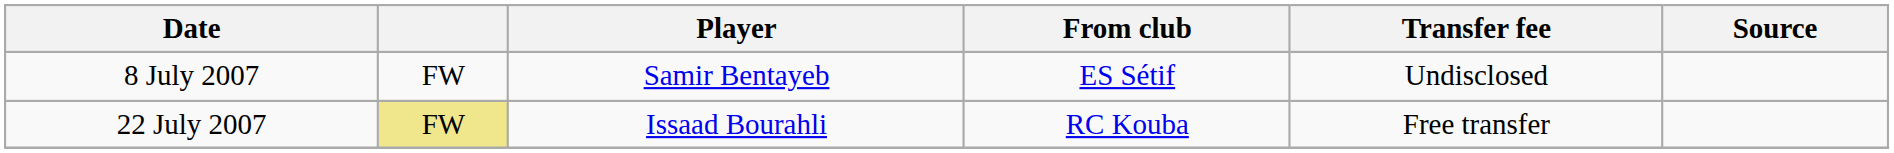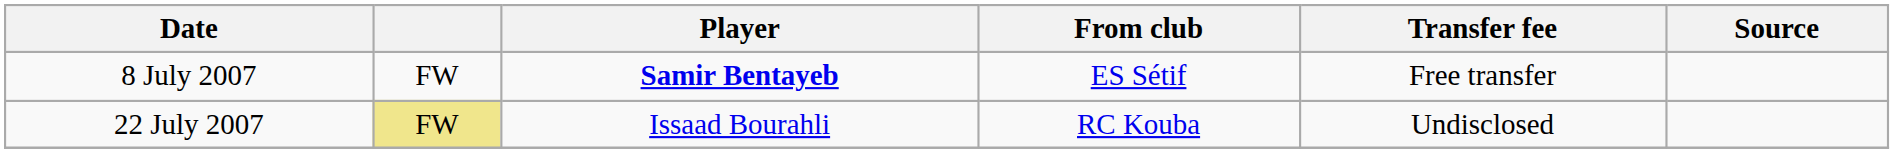8 July 2007 | Player: normal -> bold
8 July 2007 | Transfer fee: Undisclosed -> Free transfer
22 July 2007 | Transfer fee: Free transfer -> Undisclosed
